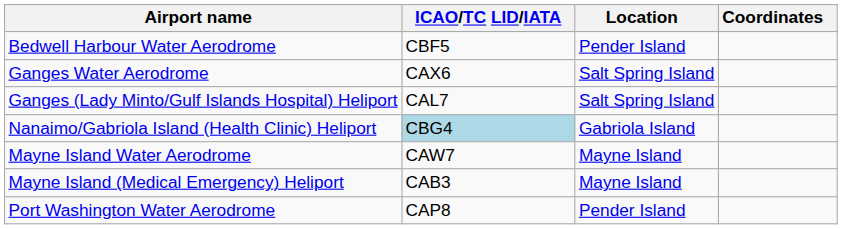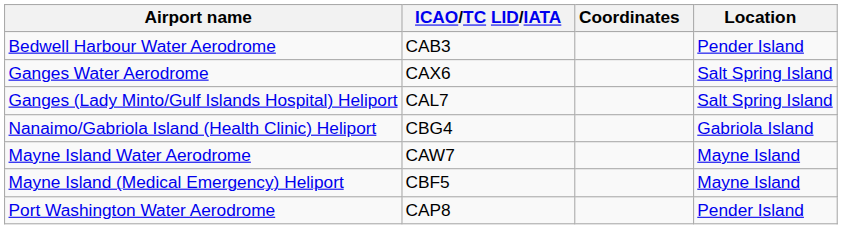columns swapped: Location <-> Coordinates
Bedwell Harbour Water Aerodrome | ICAO/TC LID/IATA: CBF5 -> CAB3
Nanaimo/Gabriola Island (Health Clinic) Heliport | ICAO/TC LID/IATA: lightblue background -> no background
Mayne Island (Medical Emergency) Heliport | ICAO/TC LID/IATA: CAB3 -> CBF5
